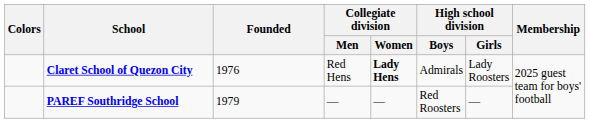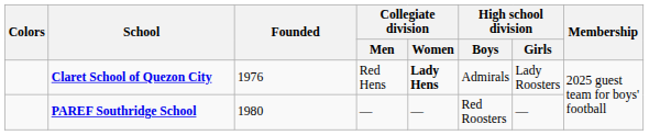PAREF Southridge School | Founded: 1979 -> 1980
